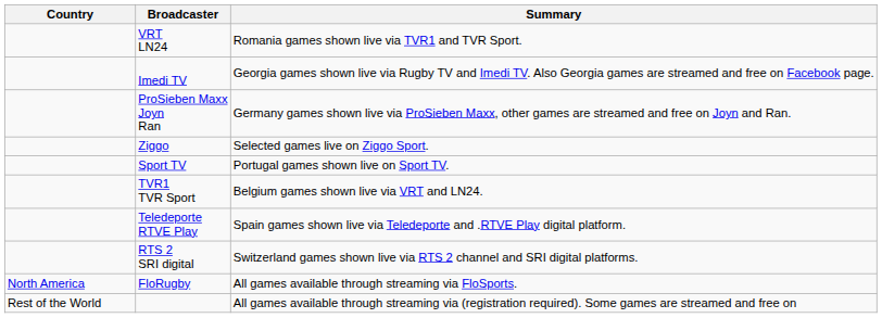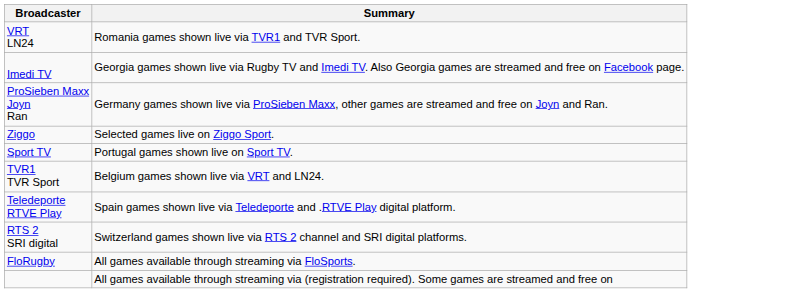- column: Country | North America | Rest of the World
